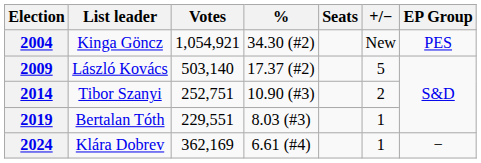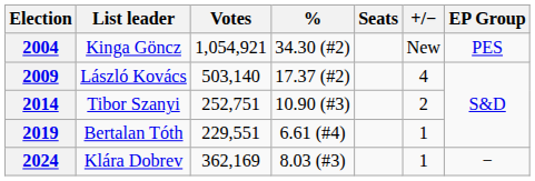2009 | +/−: 5 -> 4
2019 | %: 8.03 (#3) -> 6.61 (#4)
2024 | %: 6.61 (#4) -> 8.03 (#3)
